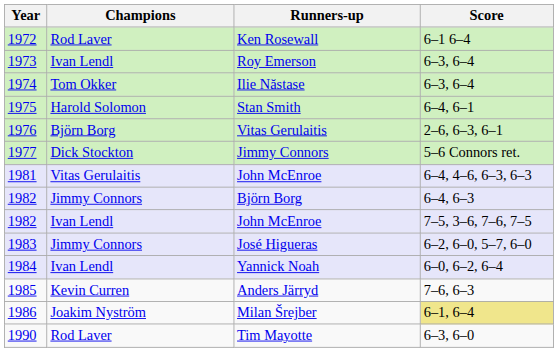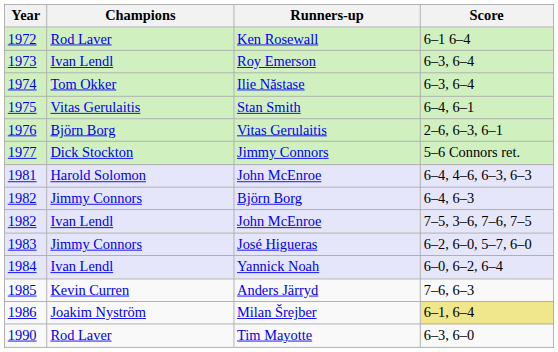Stan Smith | Champions: Harold Solomon -> Vitas Gerulaitis
1981 / John McEnroe | Champions: Vitas Gerulaitis -> Harold Solomon
